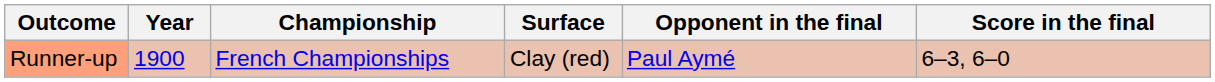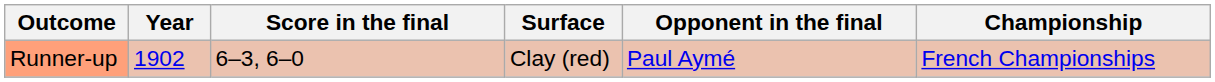columns swapped: Championship <-> Score in the final
Runner-up | Year: 1900 -> 1902
